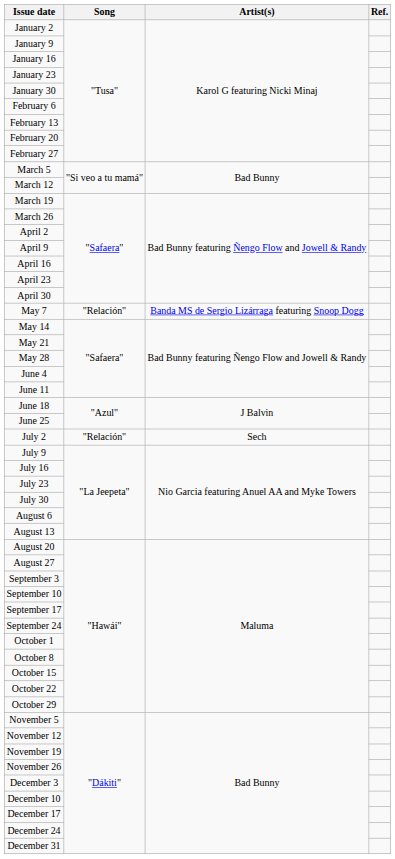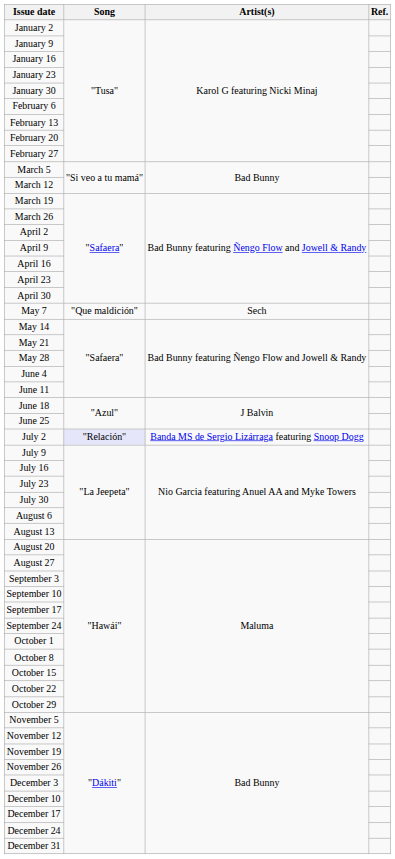May 7 | Song: "Relación" -> "Que maldición"
May 7 | Artist(s): Banda MS de Sergio Lizárraga featuring Snoop Dogg -> Sech
July 2 | Song: no background -> lavender background
July 2 | Artist(s): Sech -> Banda MS de Sergio Lizárraga featuring Snoop Dogg
